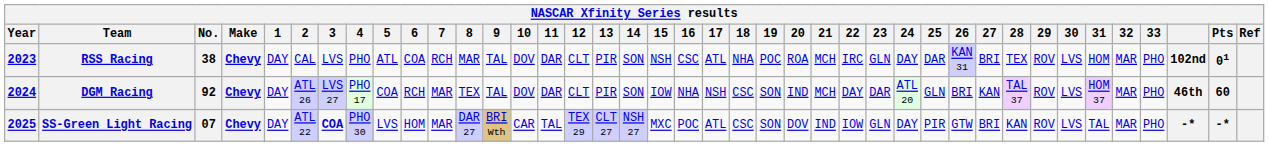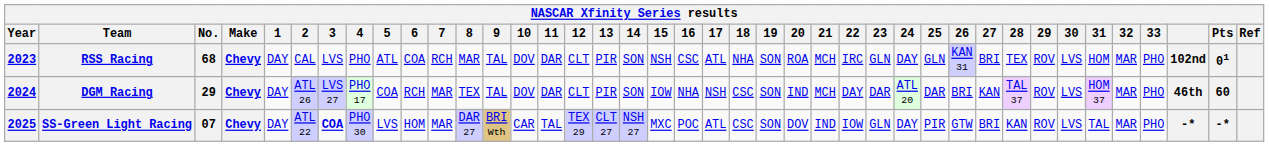RSS Racing | No.: 38 -> 68
RSS Racing | 19: POC -> SON
RSS Racing | 25: DAR -> GLN
DGM Racing | No.: 92 -> 29
DGM Racing | 25: GLN -> DAR
